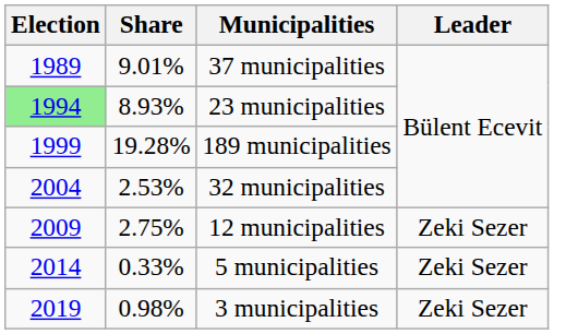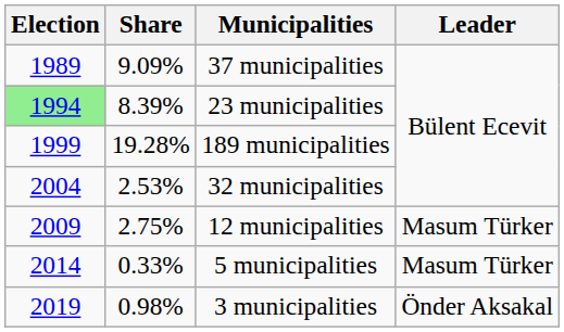37 municipalities | Share: 9.01% -> 9.09%
23 municipalities | Share: 8.93% -> 8.39%
12 municipalities | Leader: Zeki Sezer -> Masum Türker
5 municipalities | Leader: Zeki Sezer -> Masum Türker
3 municipalities | Leader: Zeki Sezer -> Önder Aksakal
